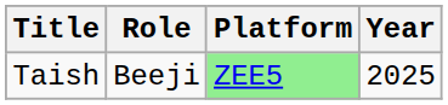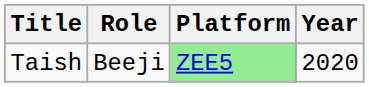Taish | Year: 2025 -> 2020
